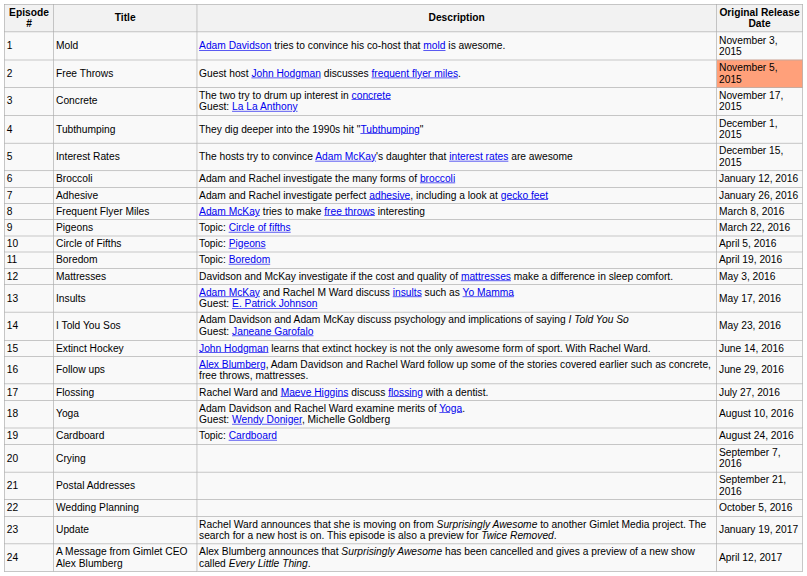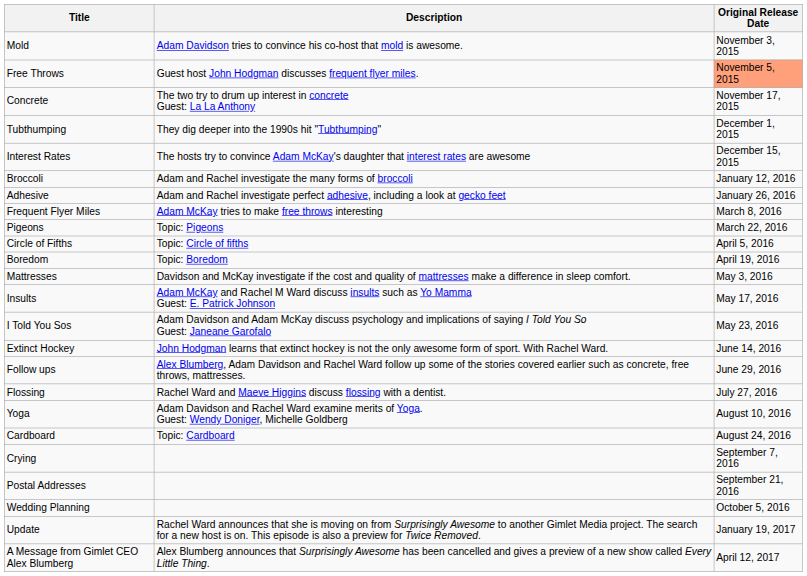- column: Episode # | 1 | 2 | 3 | 4 | 5 | 6 | 7 | 8 | 9 | 10 | 11 | 12 | 13 | 14 | 15 | 16 | 17 | 18 | 19 | 20 | 21 | 22 | 23 | 24
Pigeons | Description: Topic: Circle of fifths -> Topic: Pigeons
Circle of Fifths | Description: Topic: Pigeons -> Topic: Circle of fifths
